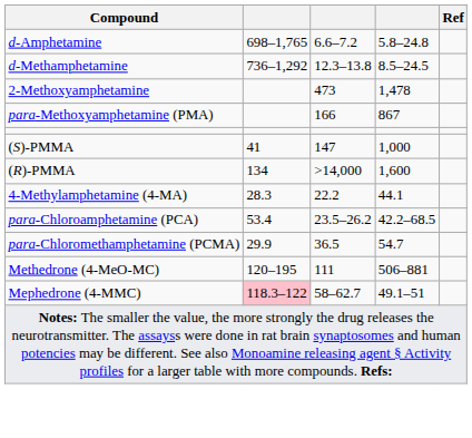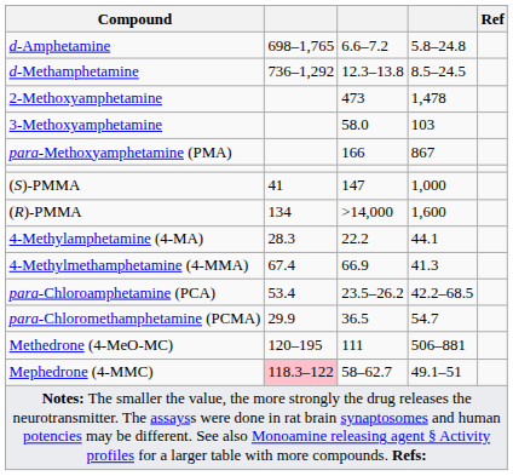+ row: 3-Methoxyamphetamine | 58.0 | 103
+ row: 4-Methylmethamphetamine (4-MMA) | 67.4 | 66.9 | 41.3
